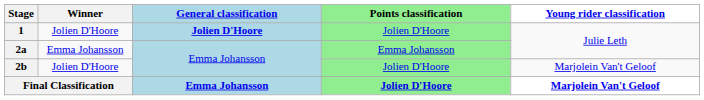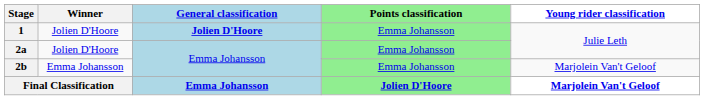1 | Points classification: Jolien D'Hoore -> Emma Johansson
2a | Winner: Emma Johansson -> Jolien D'Hoore
2b | Winner: Jolien D'Hoore -> Emma Johansson
2b | Points classification: Jolien D'Hoore -> Emma Johansson
